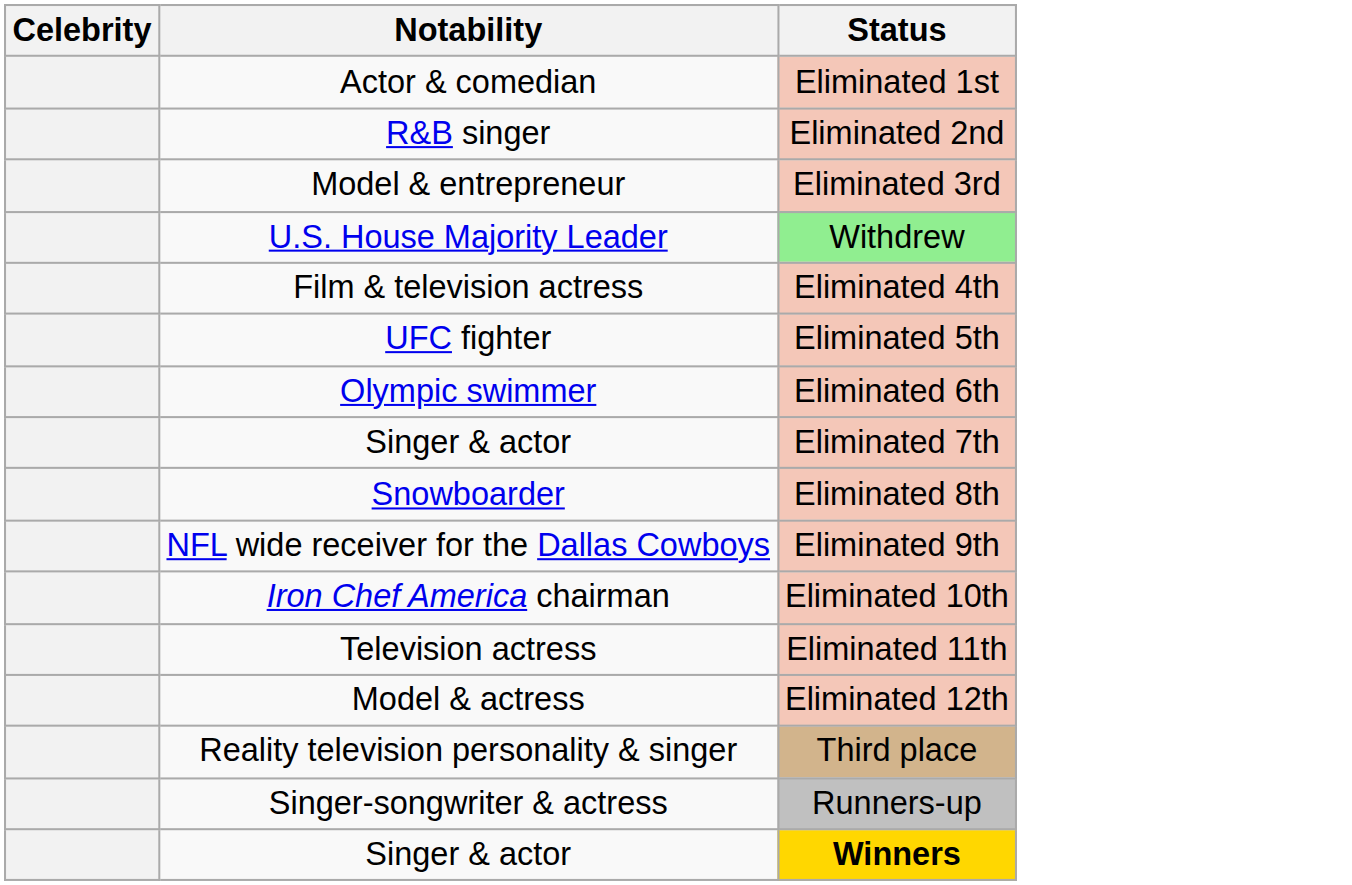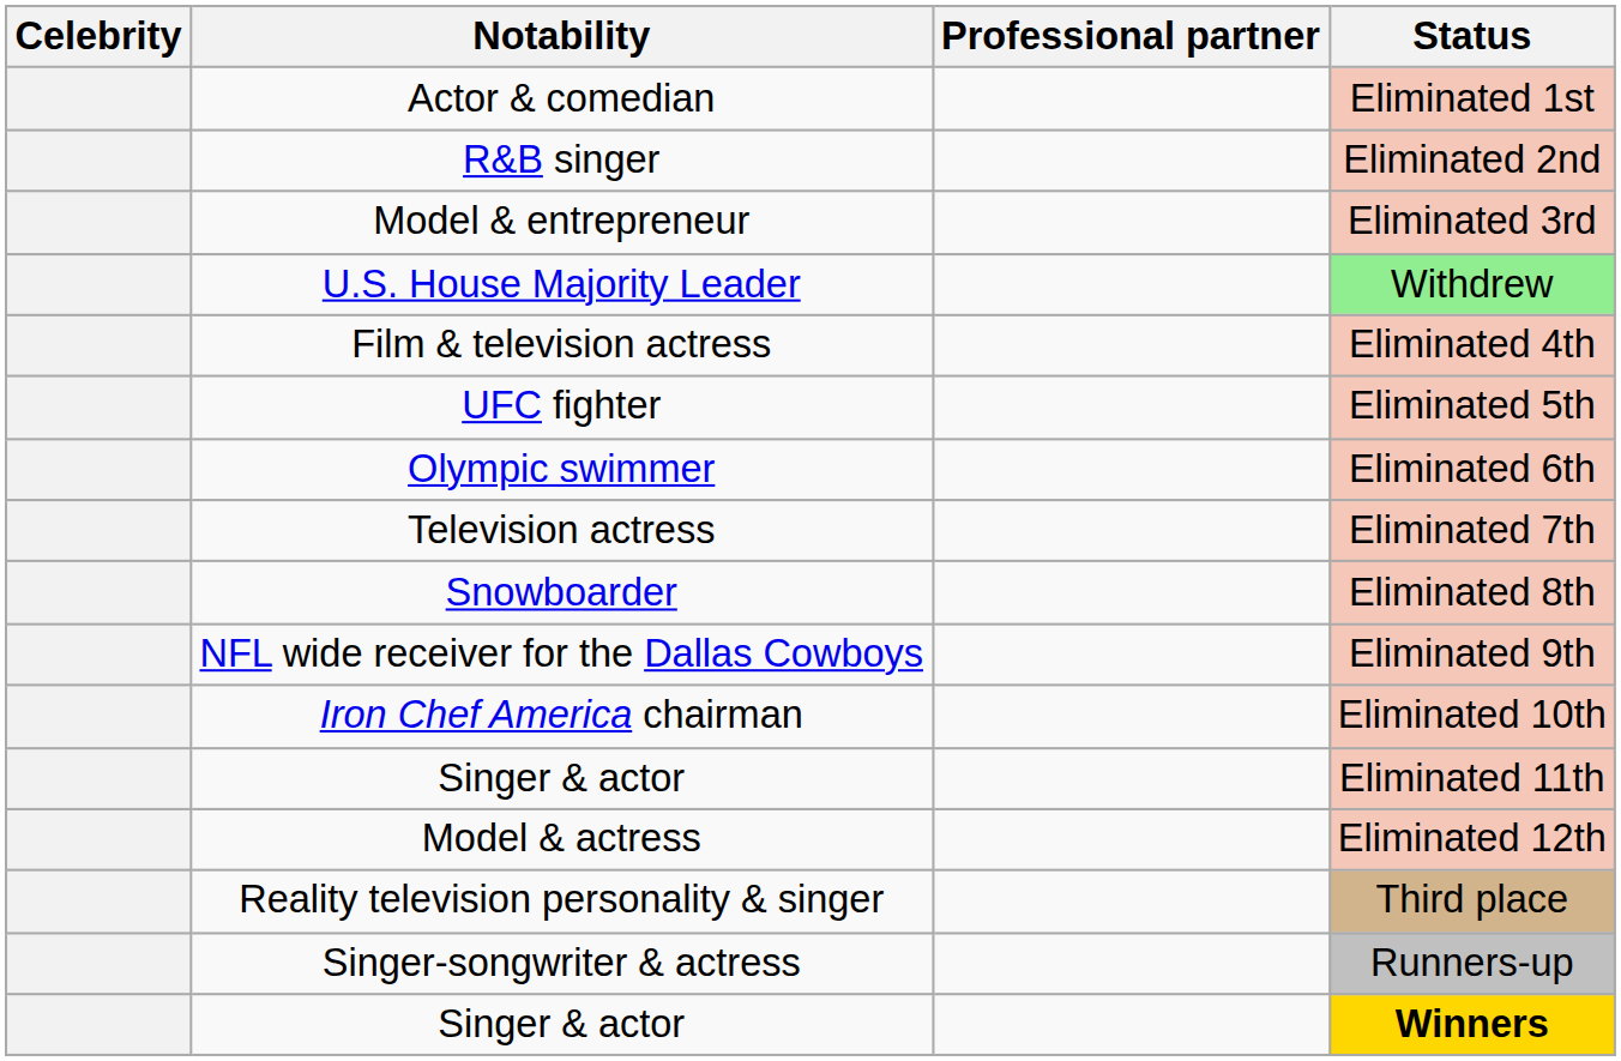+ column: Professional partner
Eliminated 7th | Notability: Singer & actor -> Television actress
Eliminated 11th | Notability: Television actress -> Singer & actor
